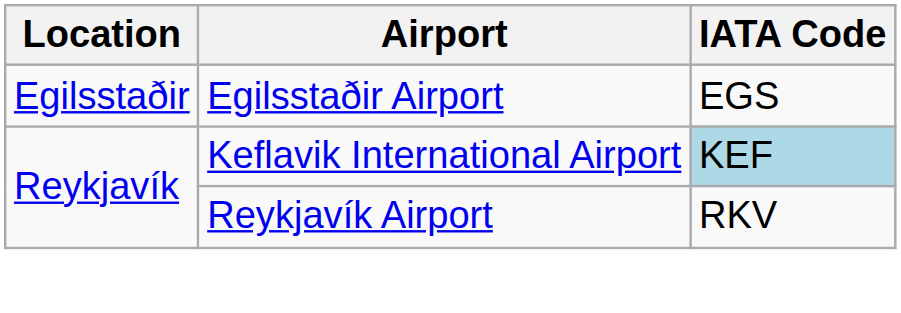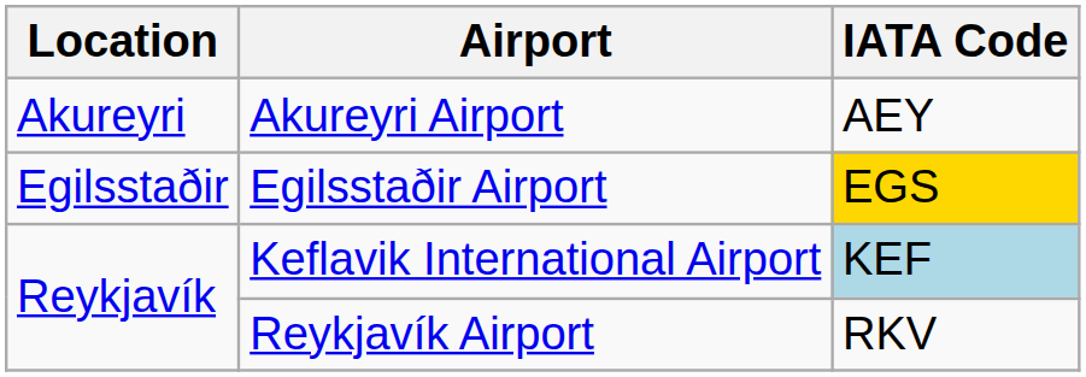+ row: Akureyri | Akureyri Airport | AEY
Egilsstaðir Airport | IATA Code: no background -> gold background
